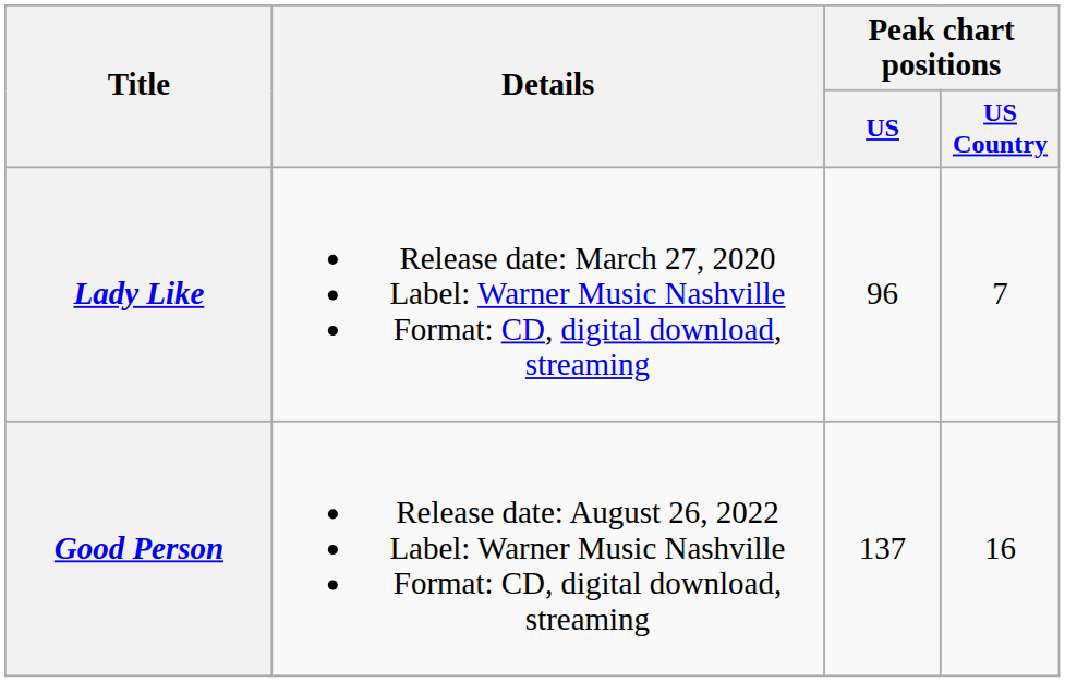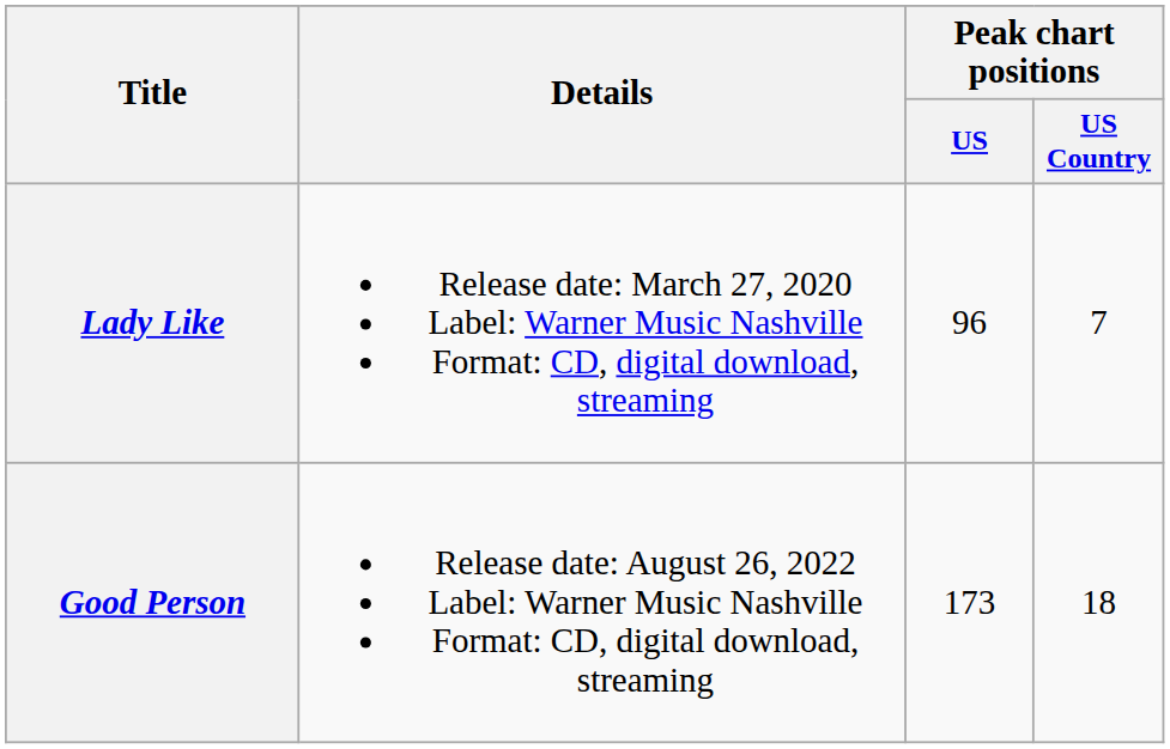Good Person | Peak chart positions / US: 137 -> 173
Good Person | Peak chart positions / US Country: 16 -> 18
